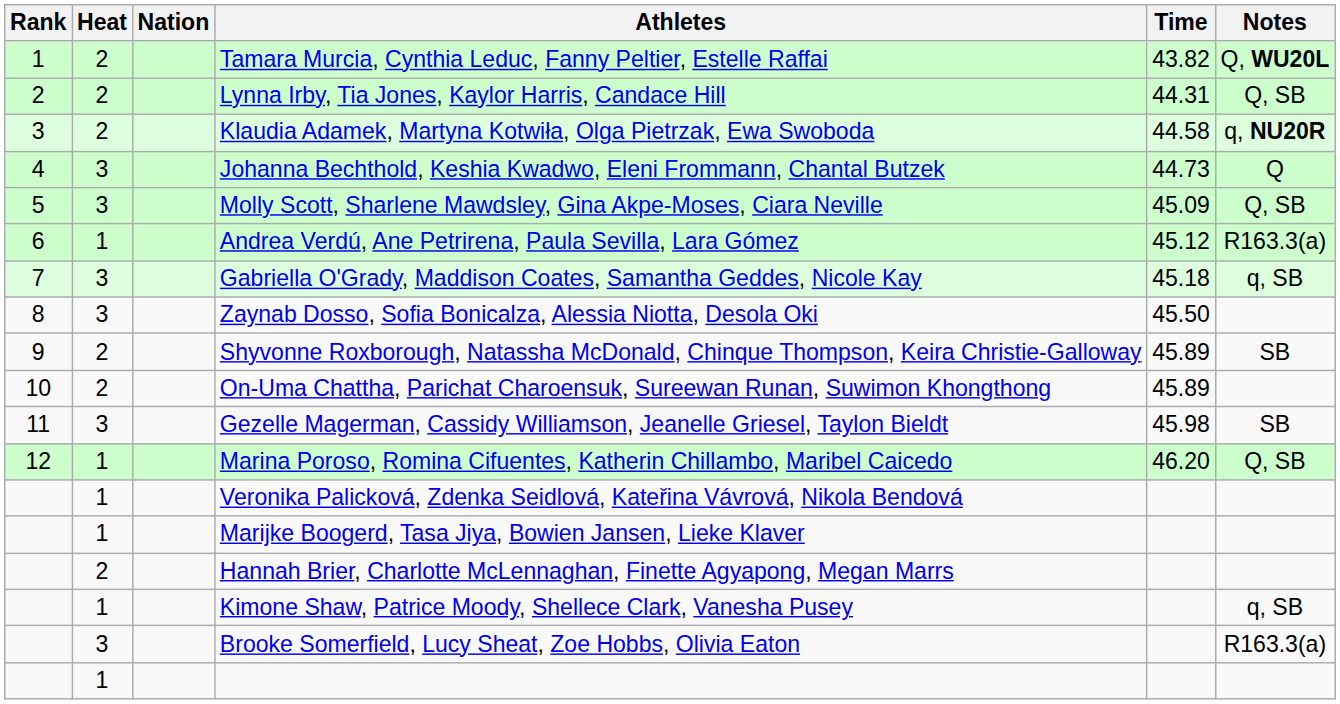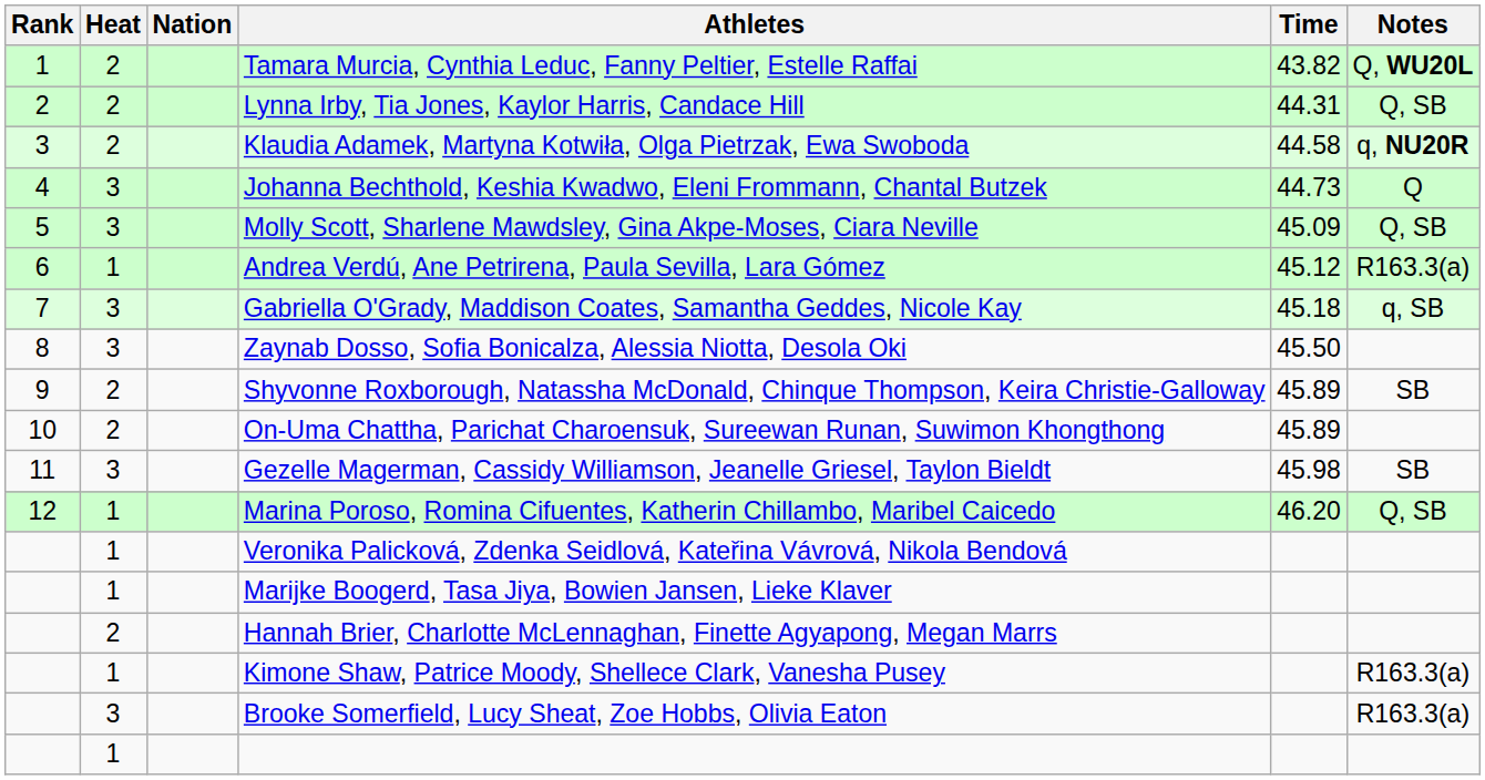Kimone Shaw, Patrice Moody, Shellece Clark, Vanesha Pusey | Notes: q, SB -> R163.3(a)
